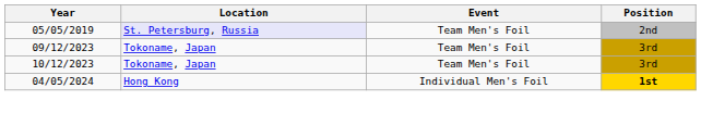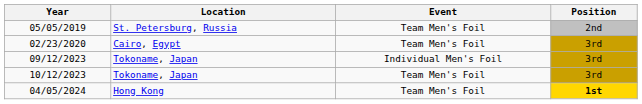05/05/2019 | Location: lavender background -> no background
+ row: 02/23/2020 | Cairo, Egypt | Team Men's Foil | 3rd
09/12/2023 | Event: Team Men's Foil -> Individual Men's Foil
04/05/2024 | Event: Individual Men's Foil -> Team Men's Foil
